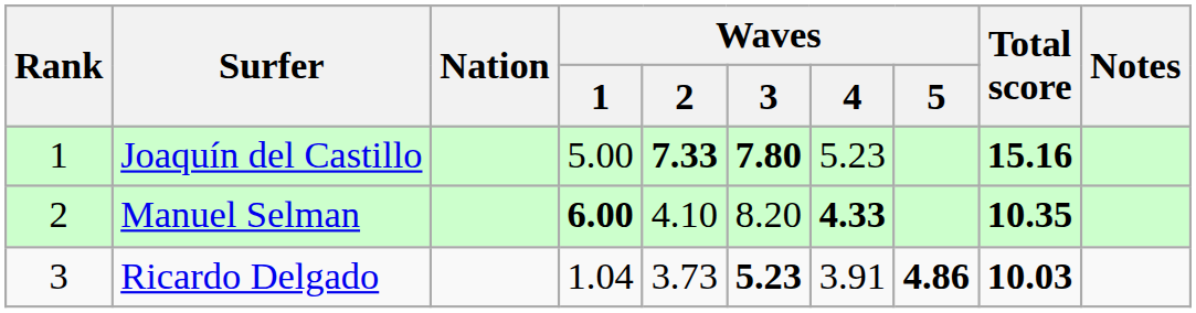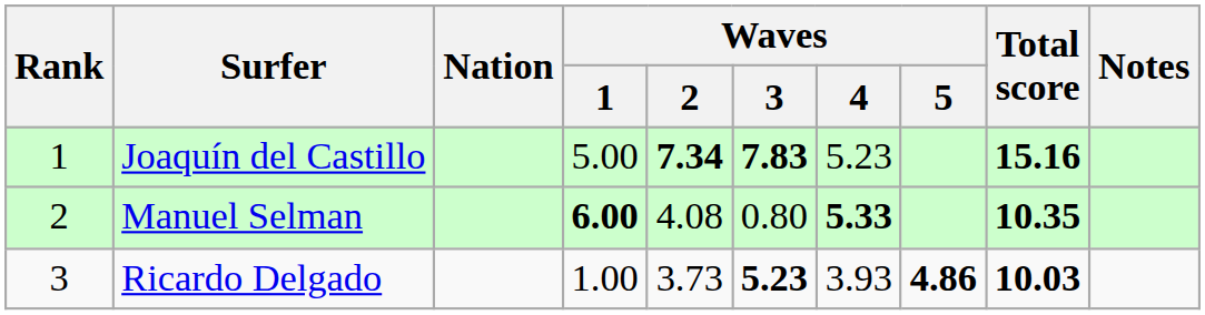Joaquín del Castillo | Waves / 2: 7.33 -> 7.34
Joaquín del Castillo | Waves / 3: 7.80 -> 7.83
Manuel Selman | Waves / 2: 4.10 -> 4.08
Manuel Selman | Waves / 3: 8.20 -> 0.80
Manuel Selman | Waves / 4: 4.33 -> 5.33
Ricardo Delgado | Waves / 1: 1.04 -> 1.00
Ricardo Delgado | Waves / 4: 3.91 -> 3.93
